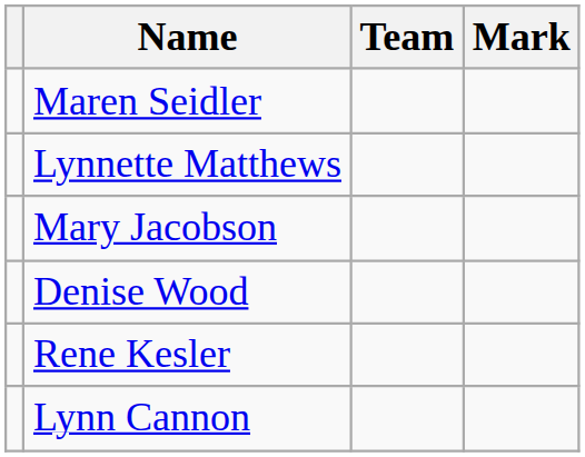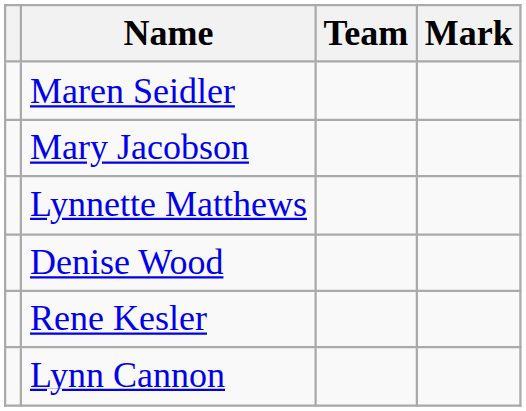rows swapped: Mary Jacobson <-> Lynnette Matthews
